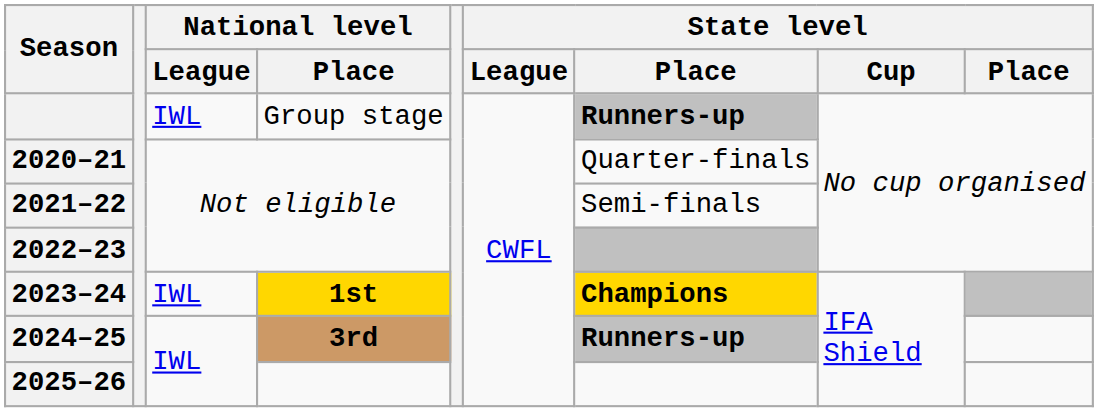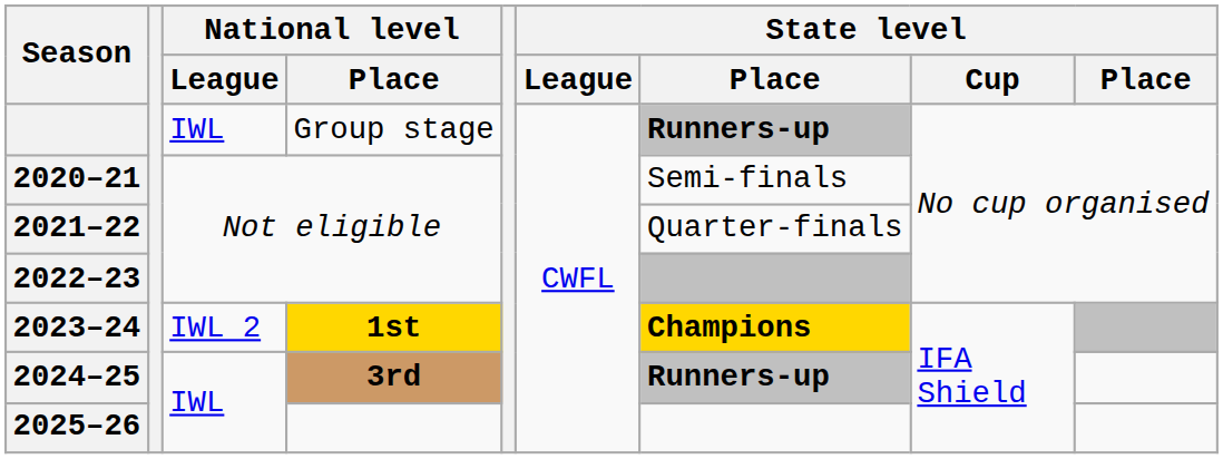2020–21 | column 7: Quarter-finals -> Semi-finals
2021–22 | column 7: Semi-finals -> Quarter-finals
2023–24 | National level / League: IWL -> IWL 2
